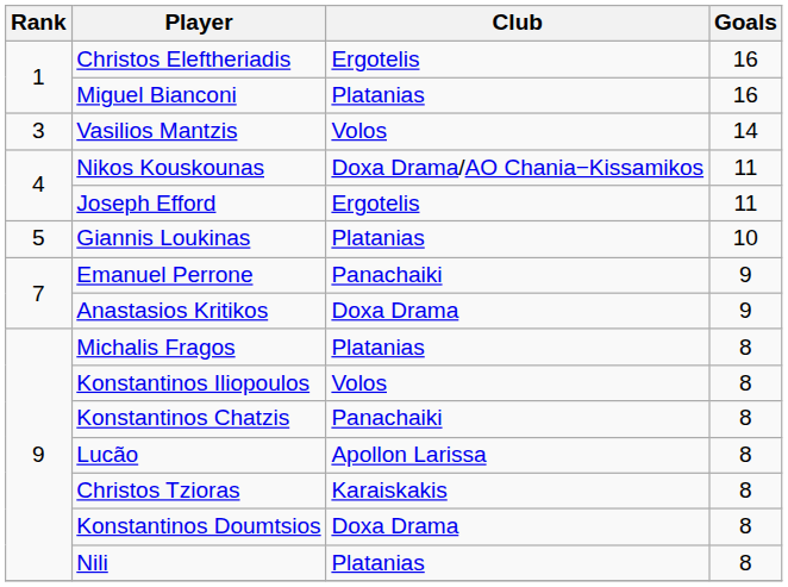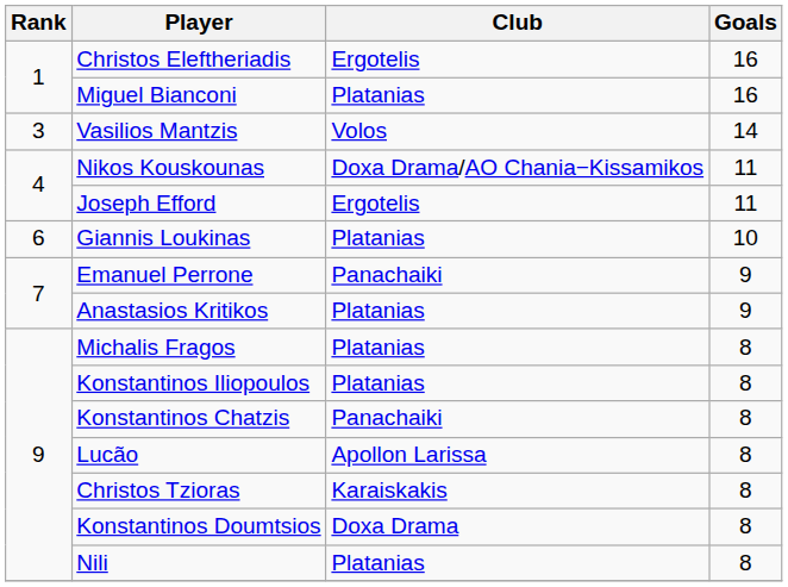Giannis Loukinas | Rank: 5 -> 6
Anastasios Kritikos | Club: Doxa Drama -> Platanias
Konstantinos Iliopoulos | Club: Volos -> Platanias
